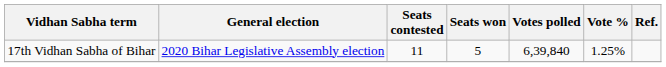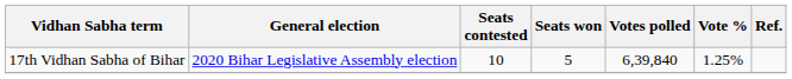17th Vidhan Sabha of Bihar | Seats contested: 11 -> 10
